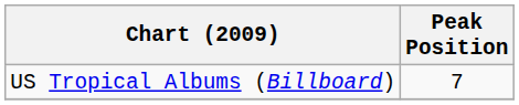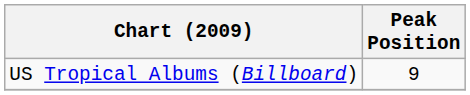US Tropical Albums (Billboard) | Peak Position: 7 -> 9
